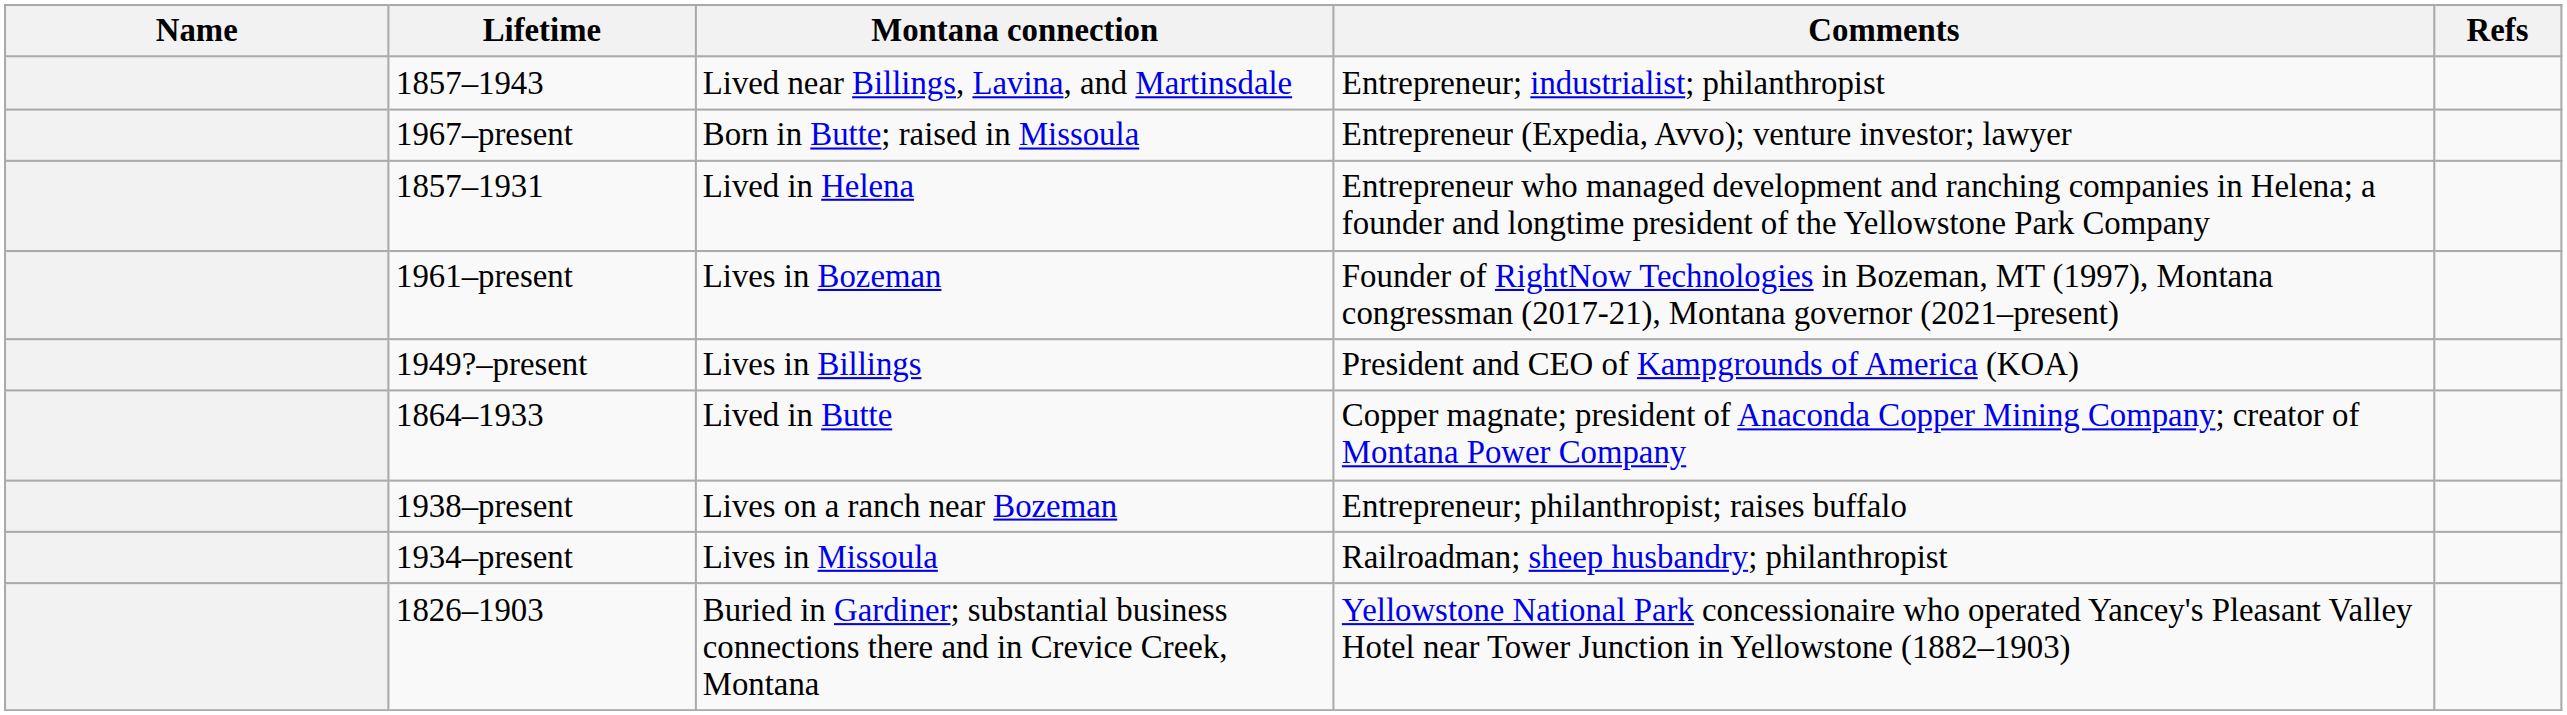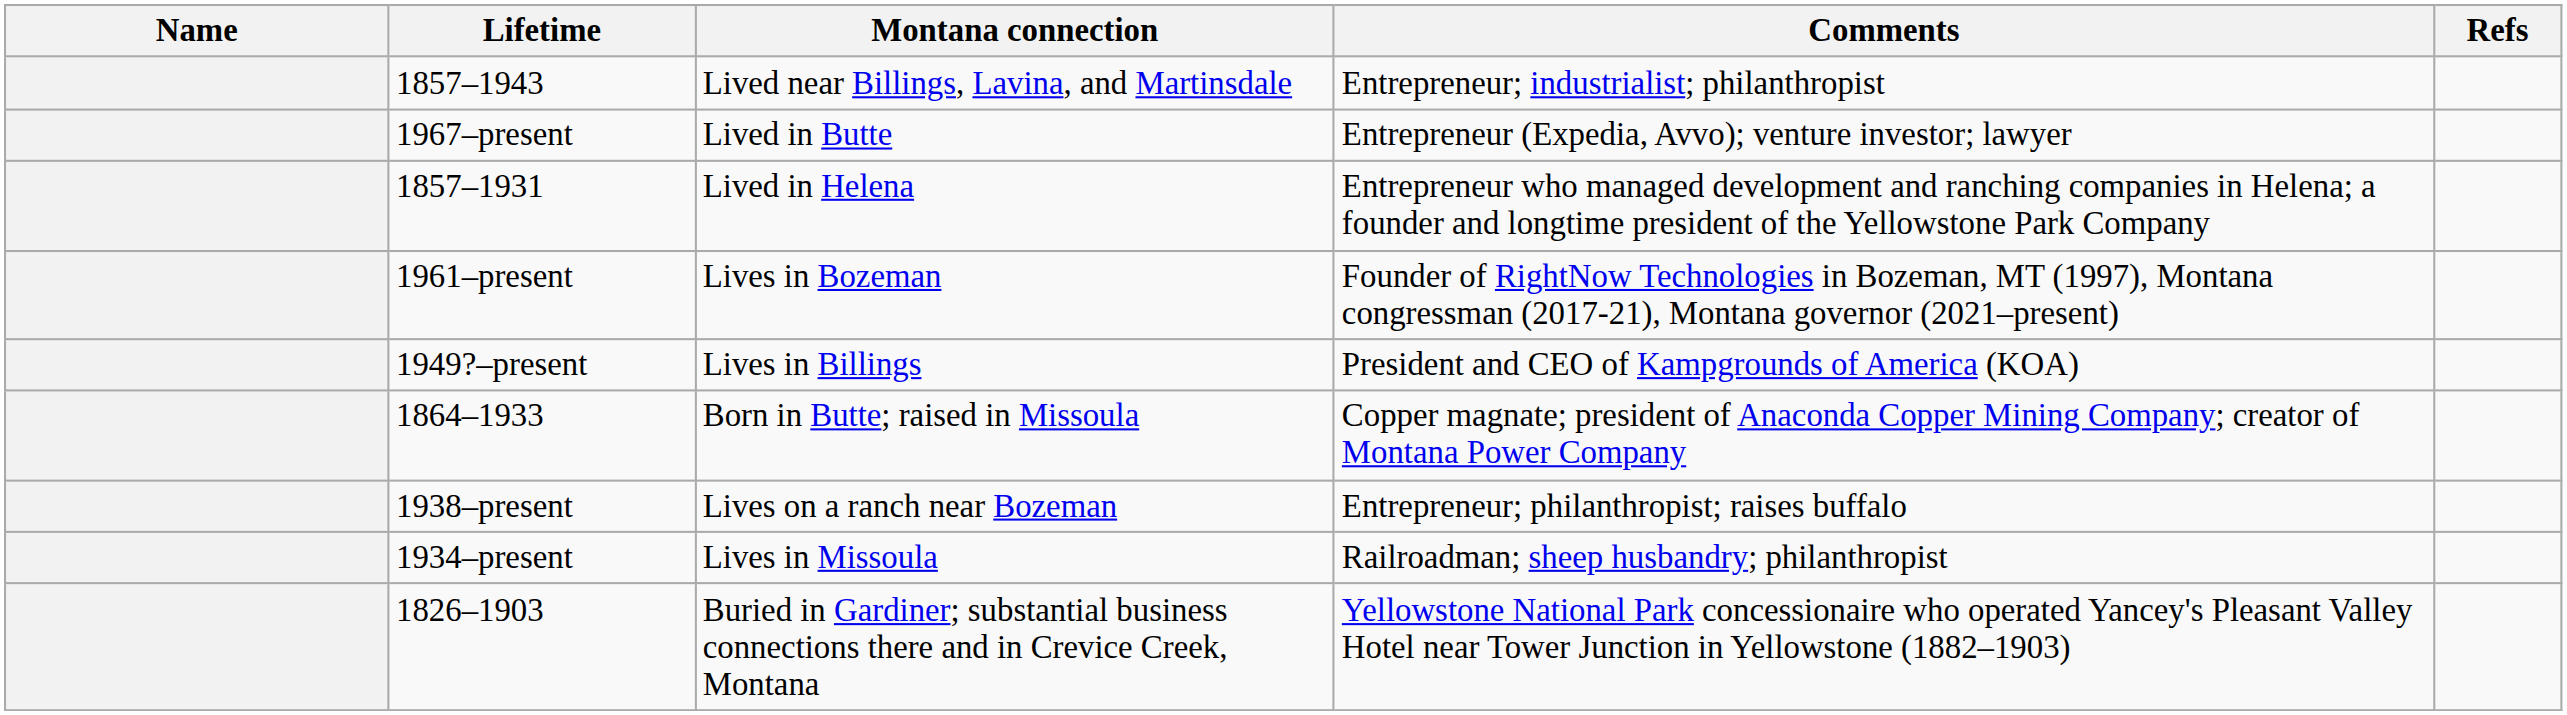1967–present | Montana connection: Born in Butte; raised in Missoula -> Lived in Butte
1864–1933 | Montana connection: Lived in Butte -> Born in Butte; raised in Missoula
